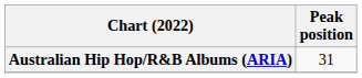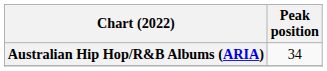Australian Hip Hop/R&B Albums (ARIA) | Peak position: 31 -> 34
